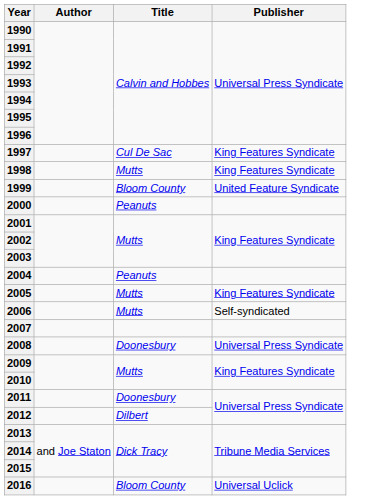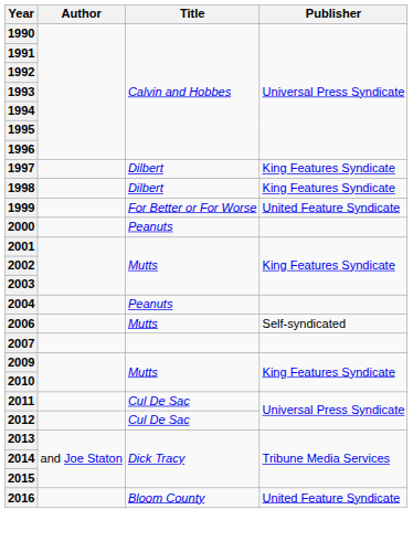1997 | Title: Cul De Sac -> Dilbert
1998 | Title: Mutts -> Dilbert
1999 | Title: Bloom County -> For Better or For Worse
- row: 2005 | Mutts | King Features Syndicate
- row: 2008 | Doonesbury | Universal Press Syndicate
2011 | Title: Doonesbury -> Cul De Sac
2012 | Title: Dilbert -> Cul De Sac
2016 | Publisher: Universal Uclick -> United Feature Syndicate
